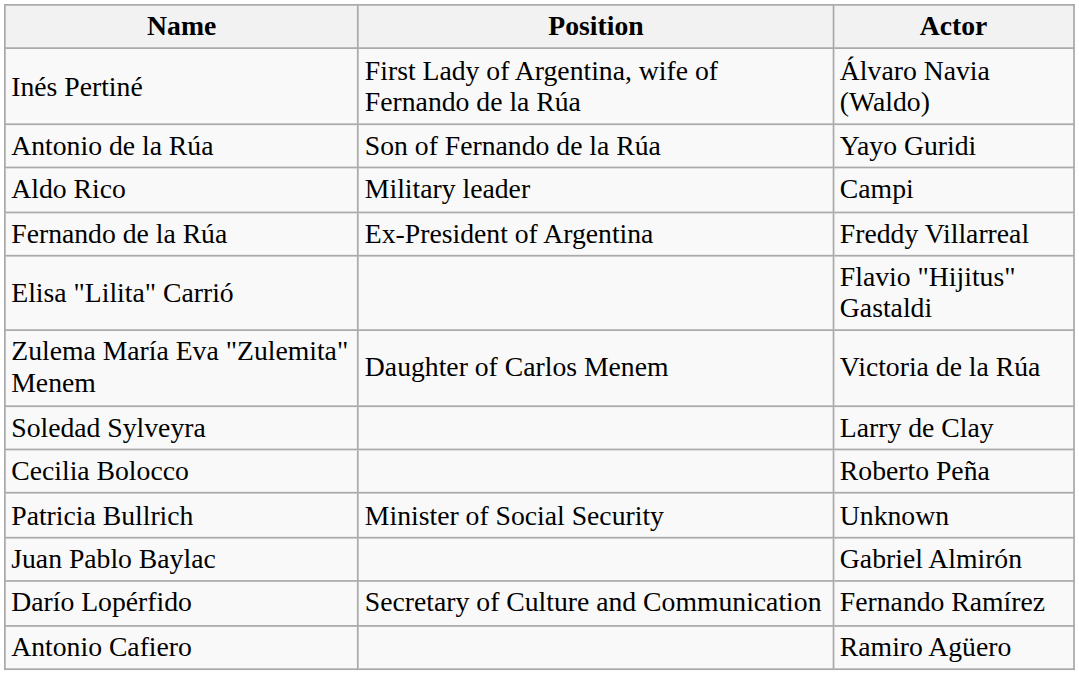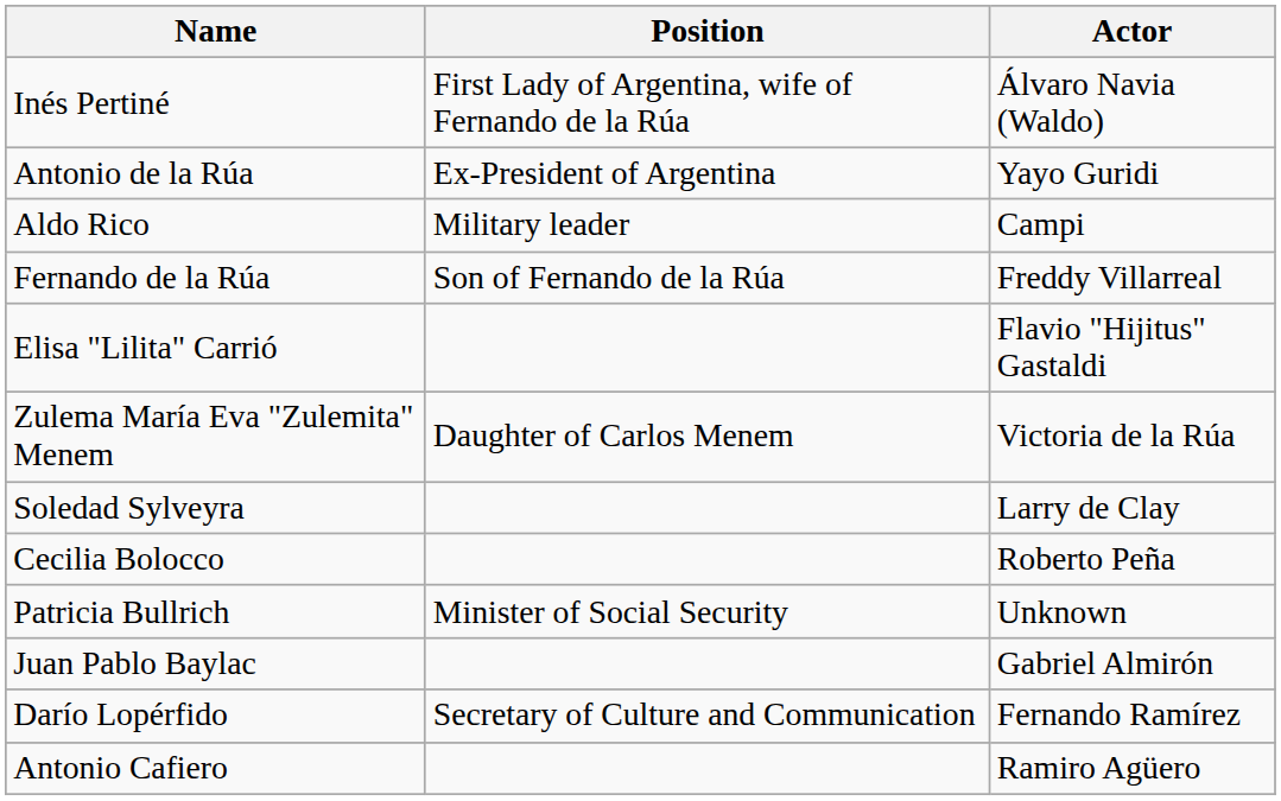Antonio de la Rúa | Position: Son of Fernando de la Rúa -> Ex-President of Argentina
Fernando de la Rúa | Position: Ex-President of Argentina -> Son of Fernando de la Rúa
